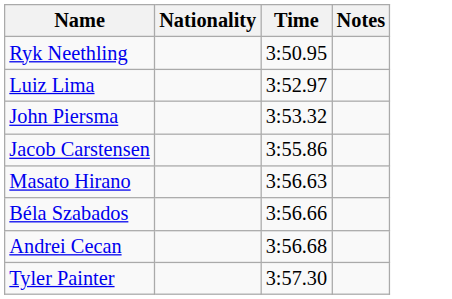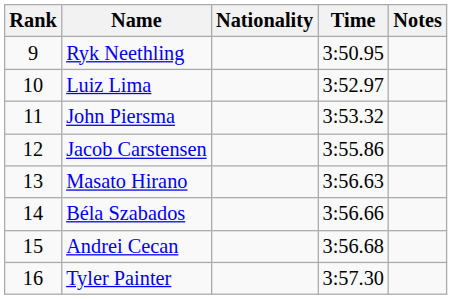+ column: Rank | 9 | 10 | 11 | 12 | 13 | 14 | 15 | 16
